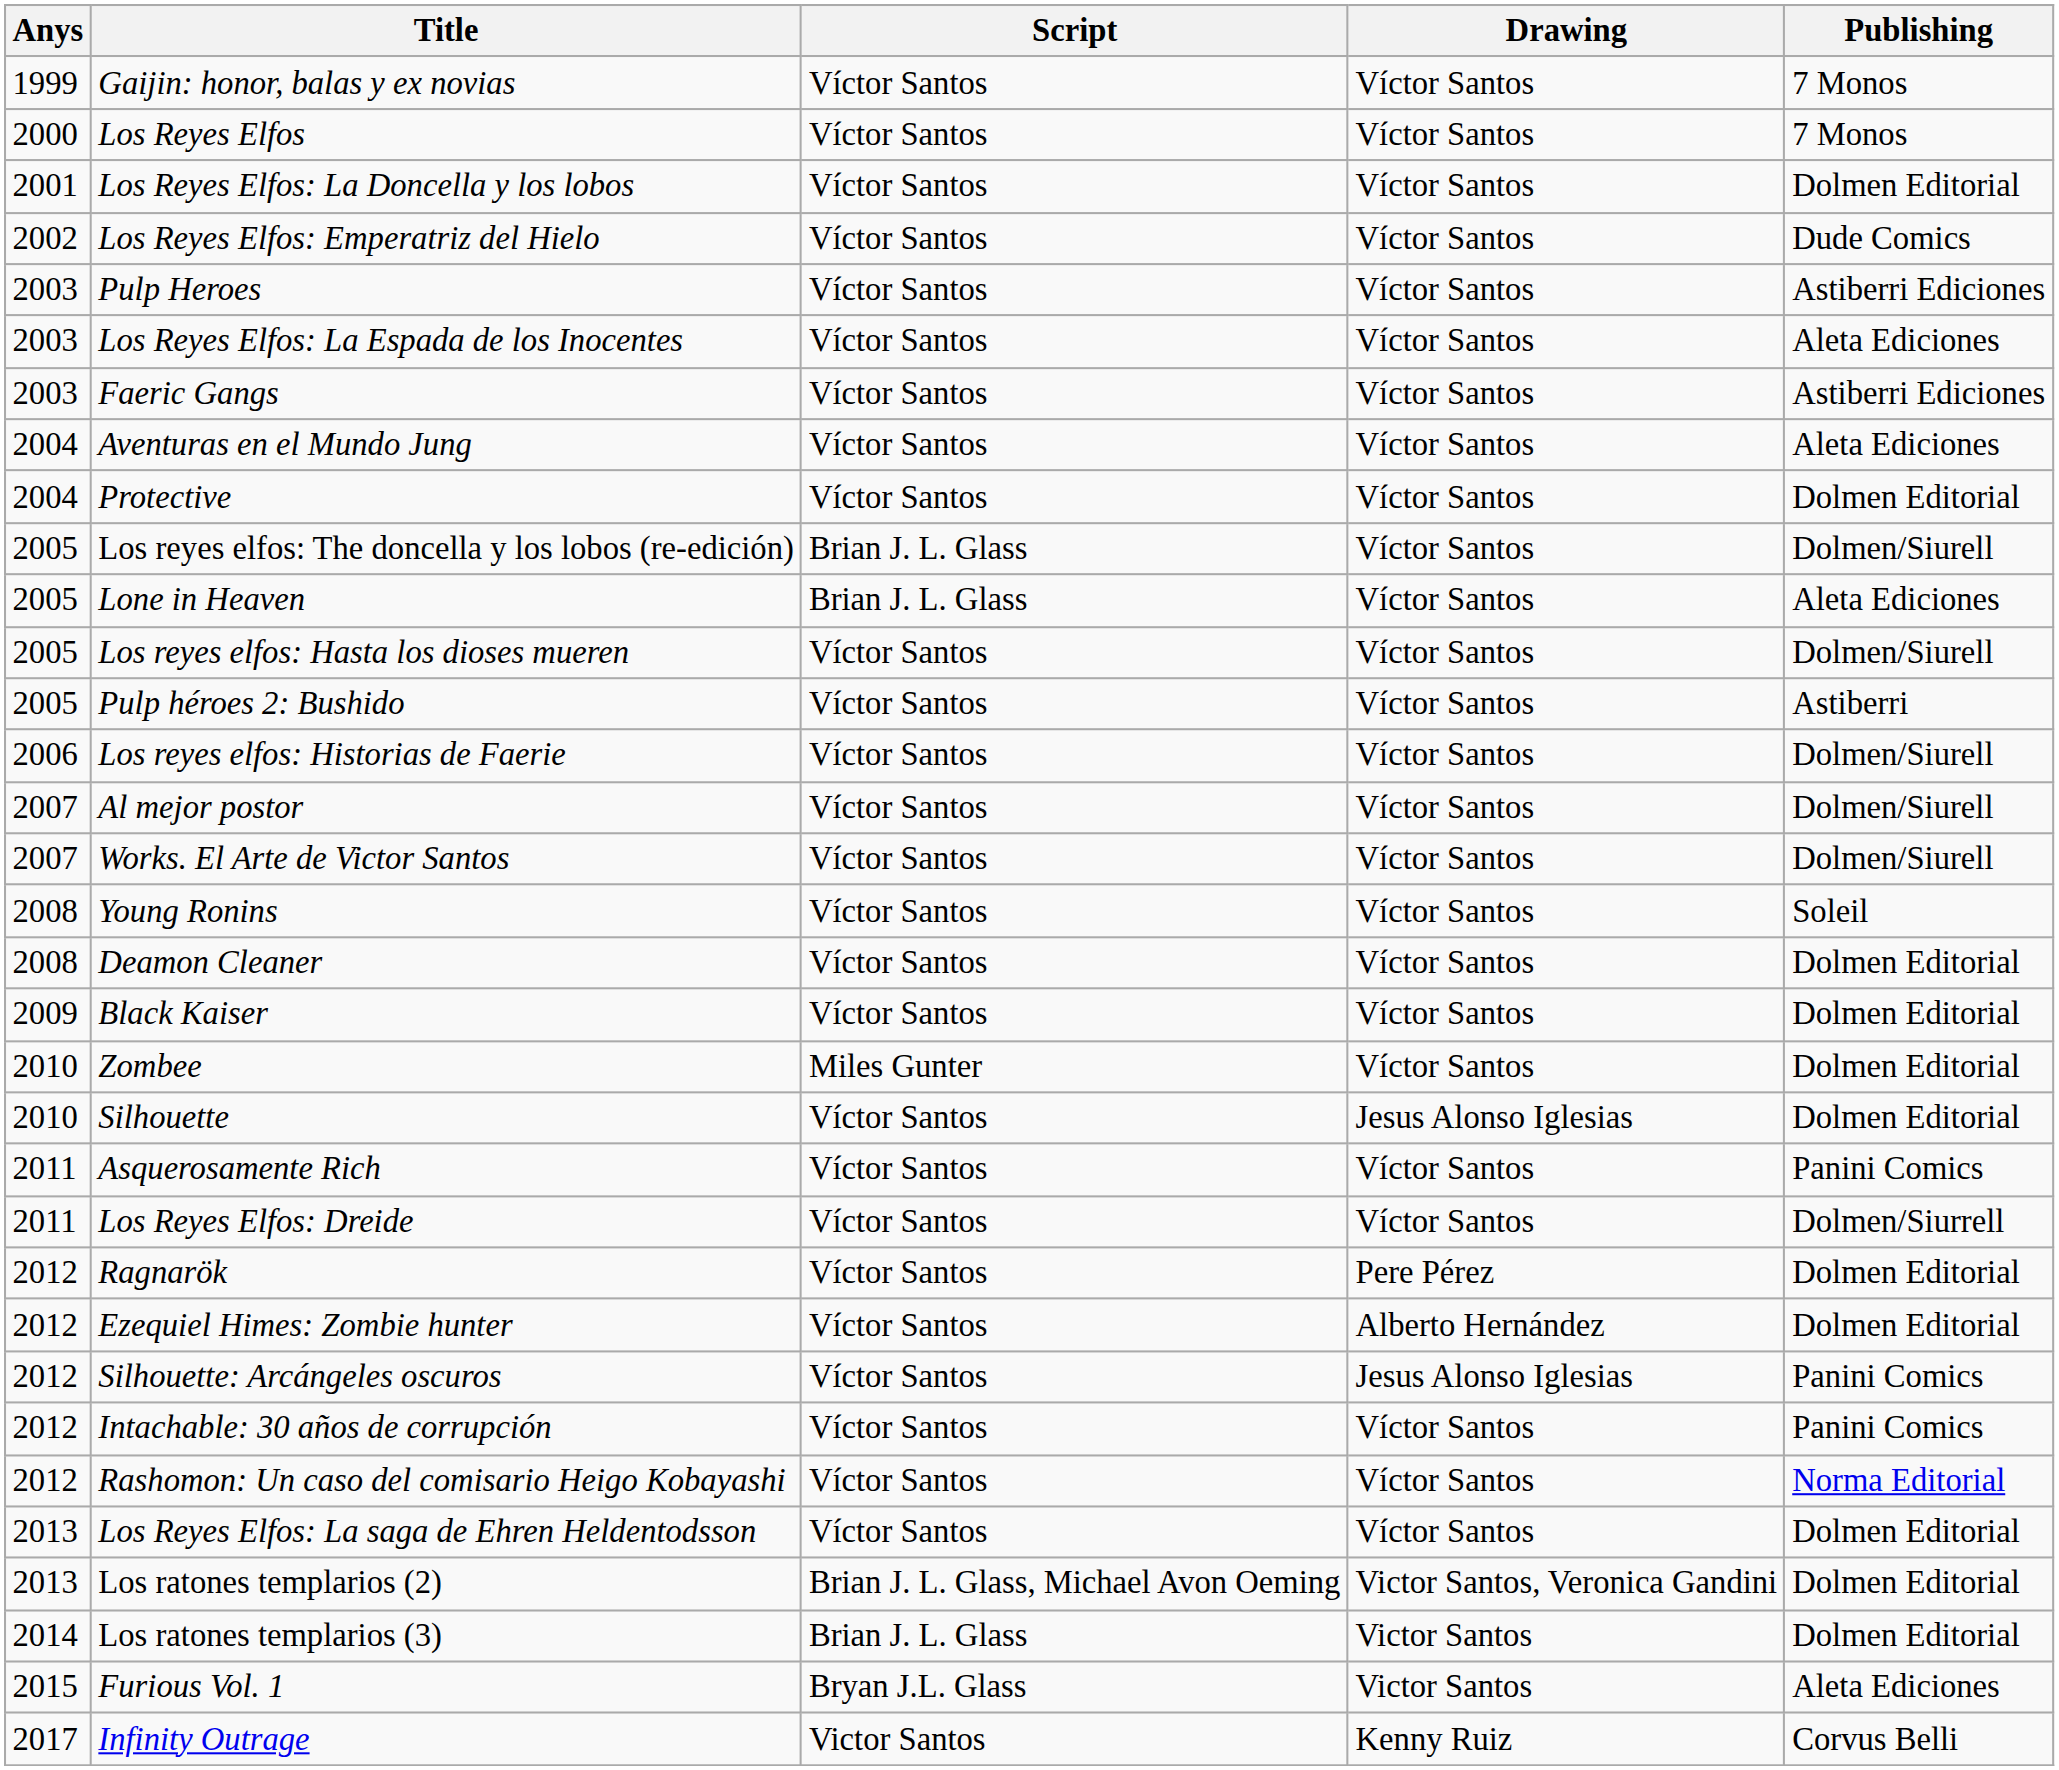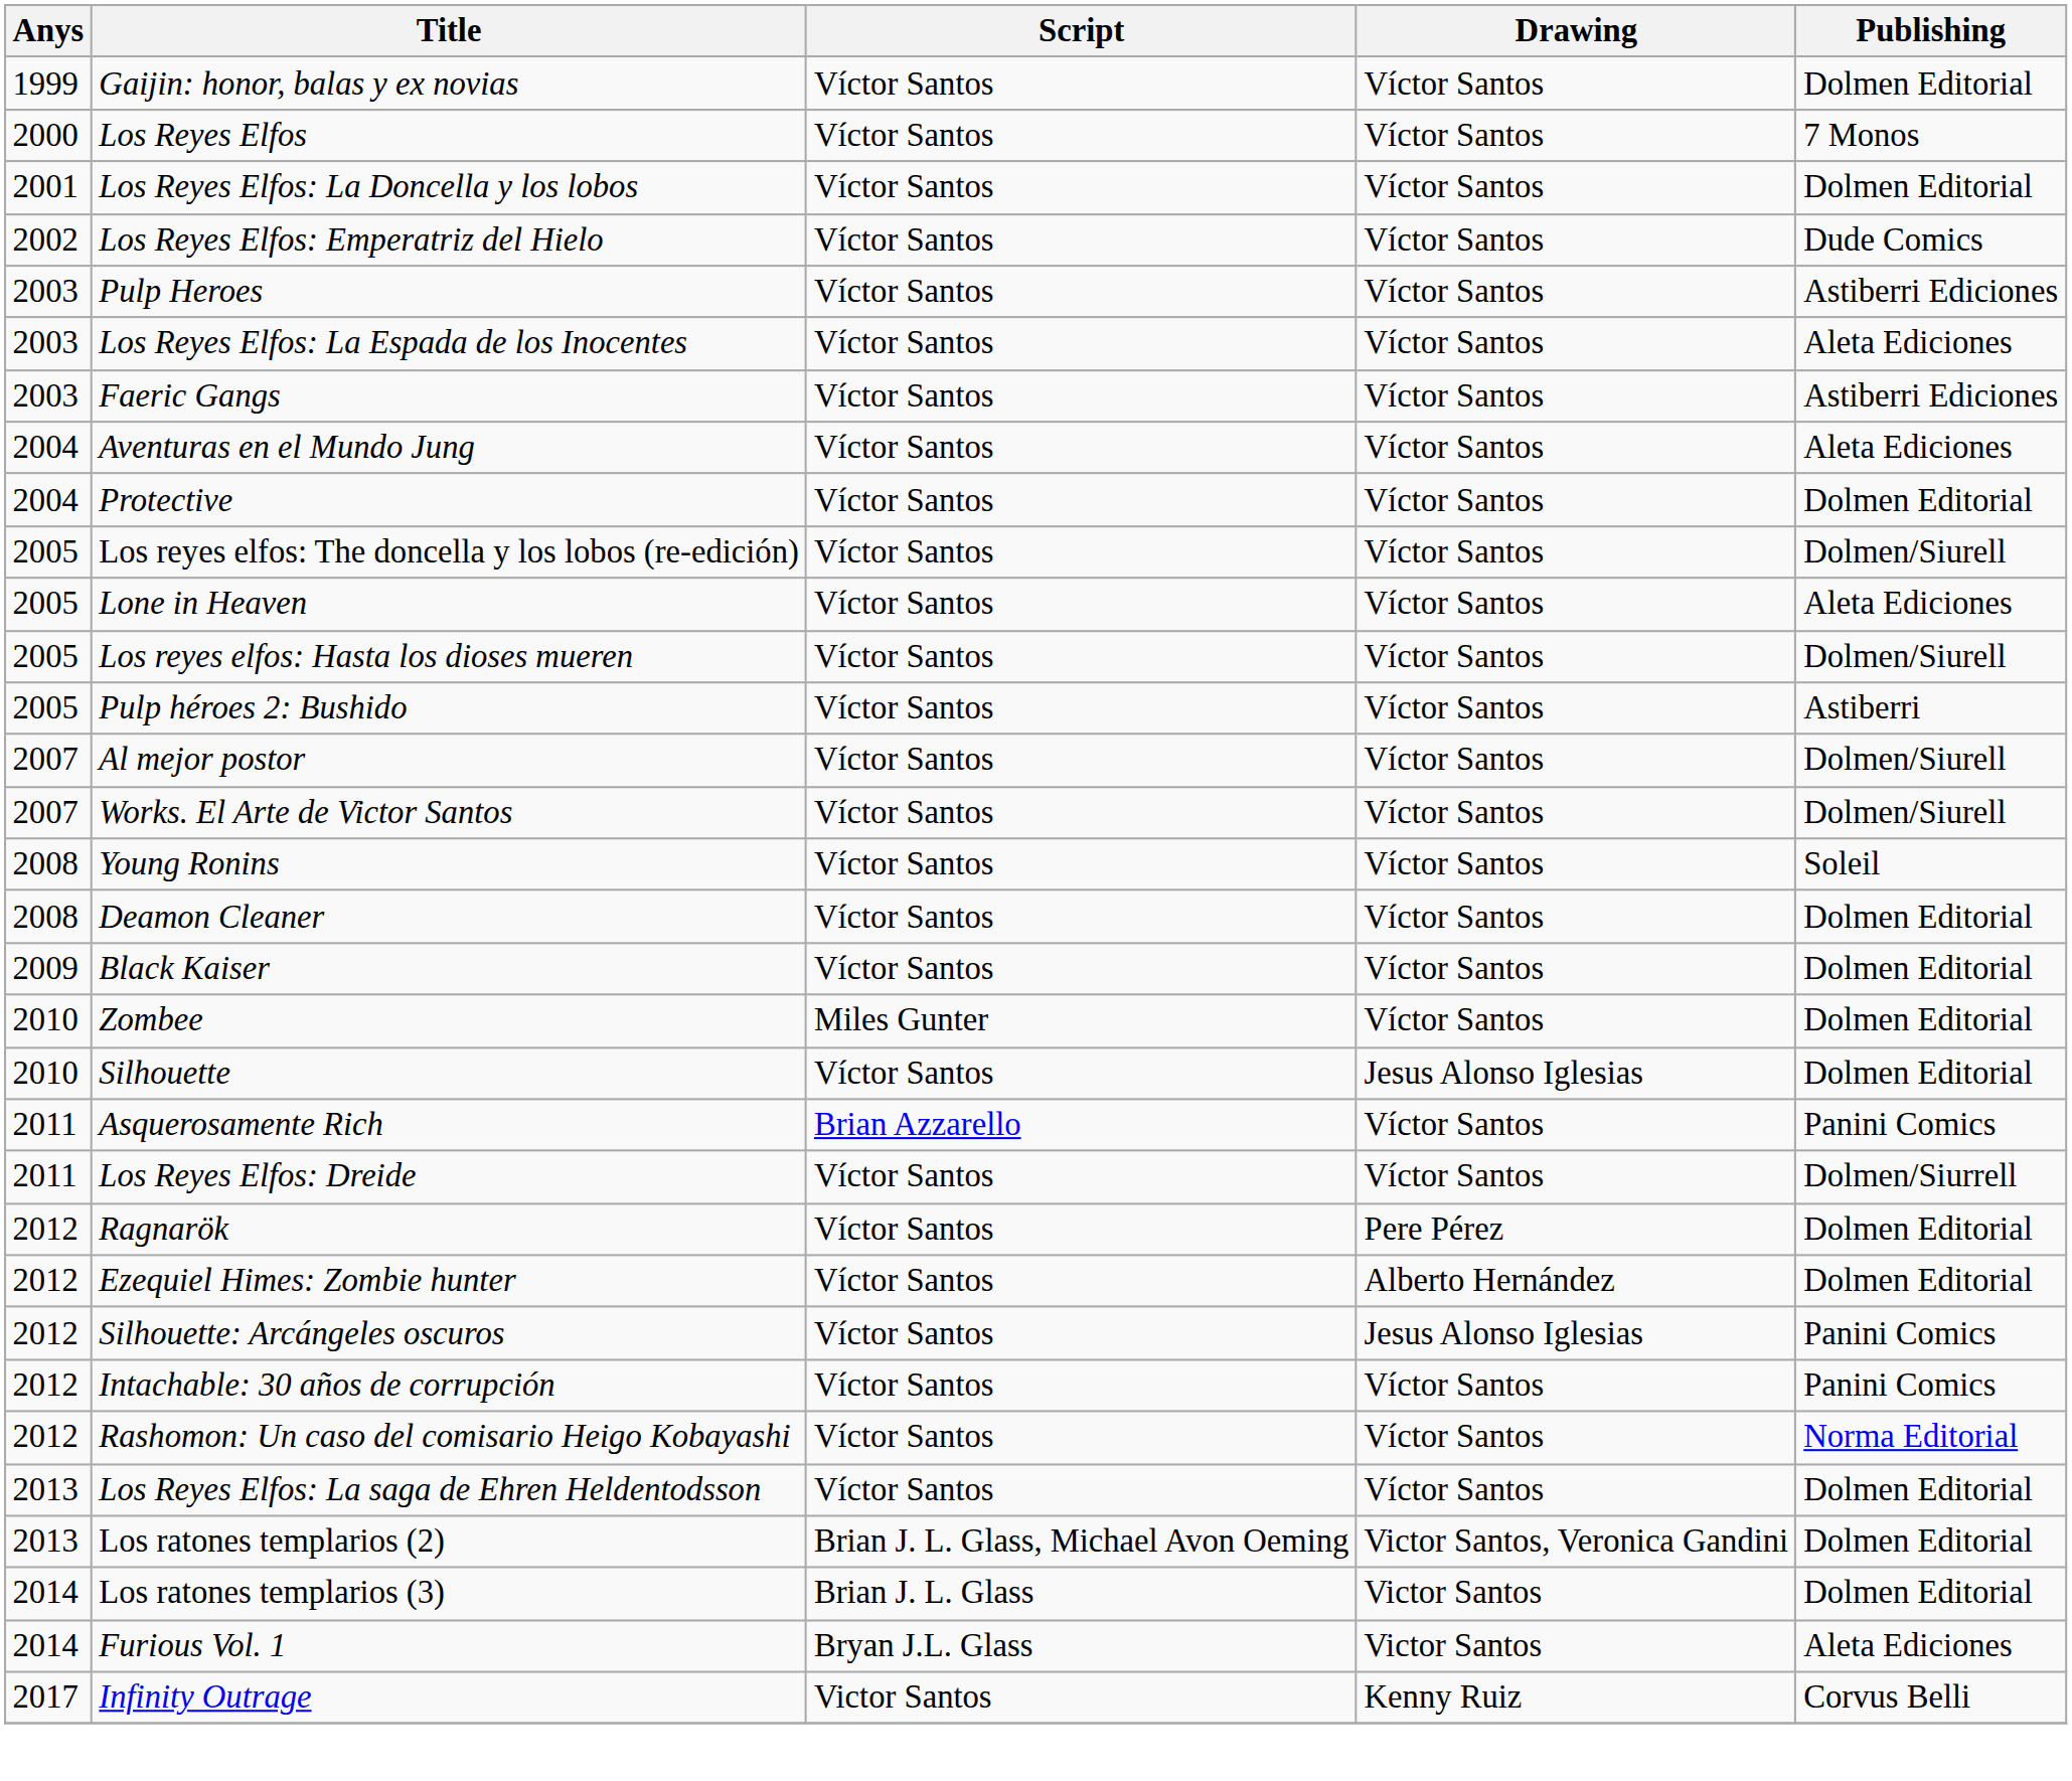Gaijin: honor, balas y ex novias | Publishing: 7 Monos -> Dolmen Editorial
Los reyes elfos: The doncella y los lobos (re-edición) | Script: Brian J. L. Glass -> Víctor Santos
Lone in Heaven | Script: Brian J. L. Glass -> Víctor Santos
- row: 2006 | Los reyes elfos: Historias de Faerie | Víctor Santos | Víctor Santos | Dolmen/Siurell
Asquerosamente Rich | Script: Víctor Santos -> Brian Azzarello
Furious Vol. 1 | Anys: 2015 -> 2014
